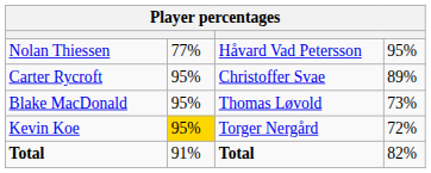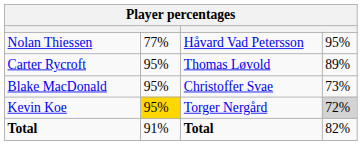Carter Rycroft | column 3: Christoffer Svae -> Thomas Løvold
Blake MacDonald | column 3: Thomas Løvold -> Christoffer Svae
Kevin Koe | column 4: no background -> lightgrey background
